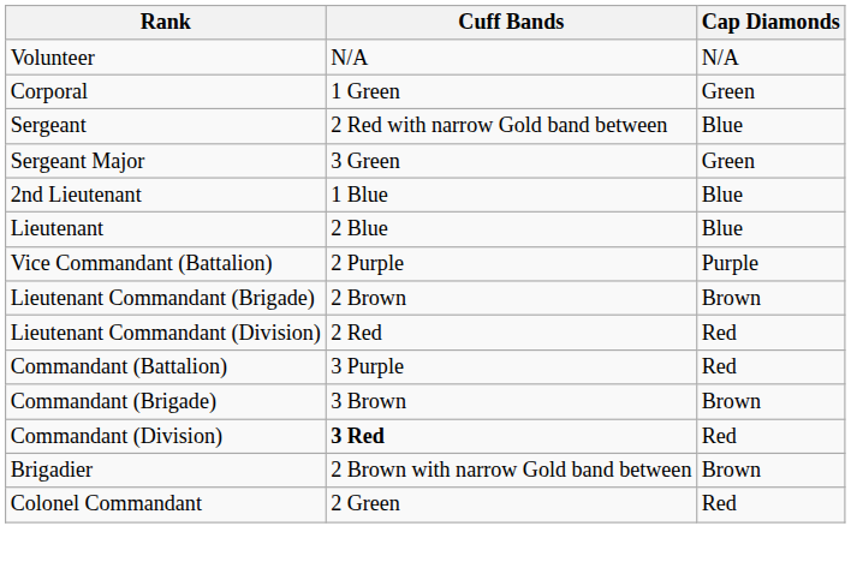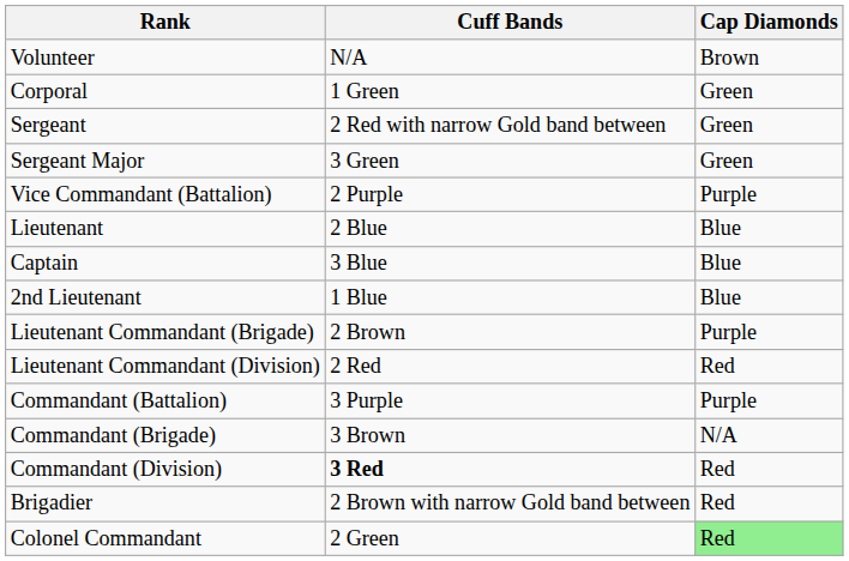Volunteer | Cap Diamonds: N/A -> Brown
Sergeant | Cap Diamonds: Blue -> Green
rows swapped: 2nd Lieutenant <-> Vice Commandant (Battalion)
+ row: Captain | 3 Blue | Blue
Lieutenant Commandant (Brigade) | Cap Diamonds: Brown -> Purple
Commandant (Battalion) | Cap Diamonds: Red -> Purple
Commandant (Brigade) | Cap Diamonds: Brown -> N/A
Brigadier | Cap Diamonds: Brown -> Red
Colonel Commandant | Cap Diamonds: no background -> lightgreen background
